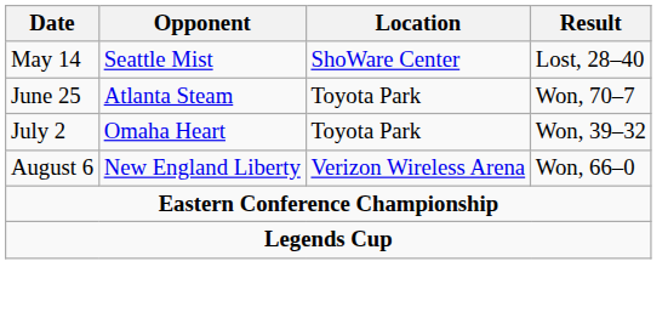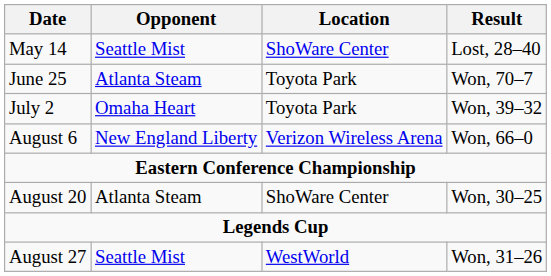+ row: August 20 | Atlanta Steam | ShoWare Center | Won, 30–25
+ row: August 27 | Seattle Mist | WestWorld | Won, 31–26
